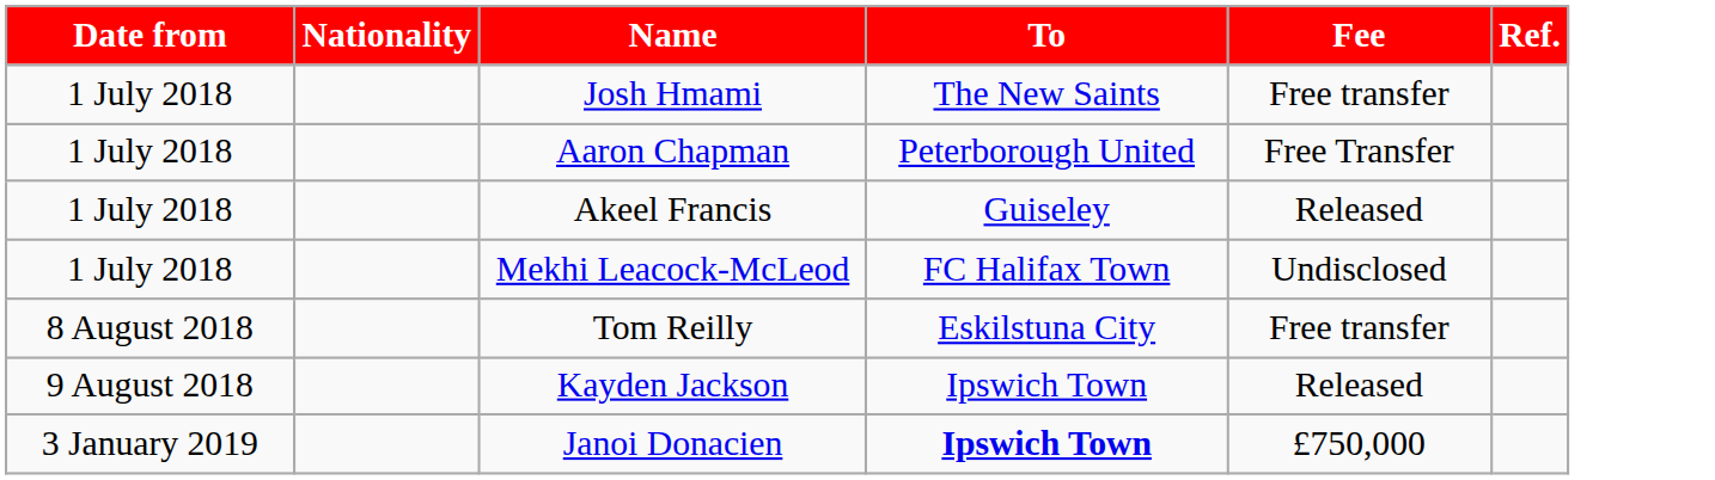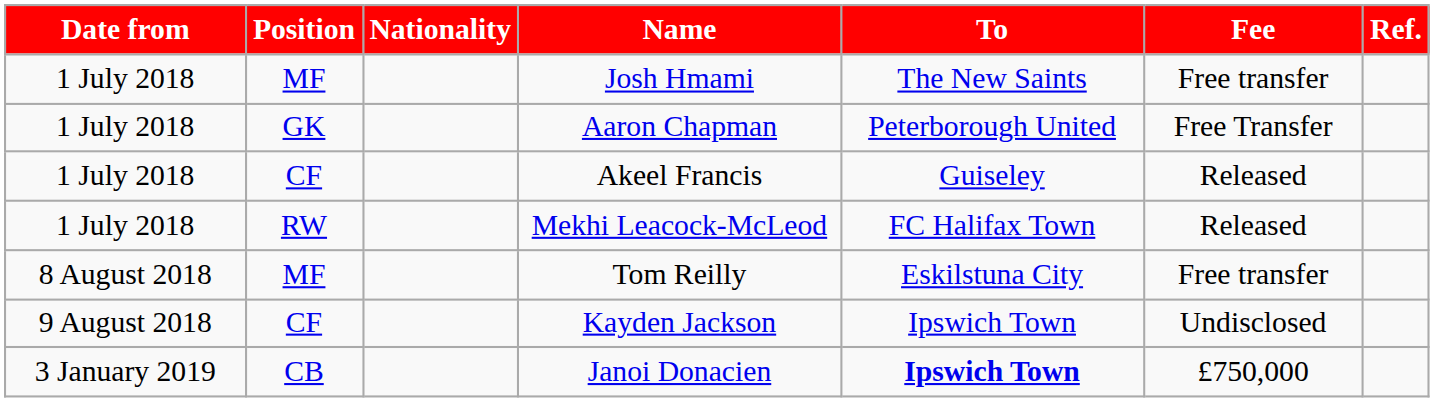+ column: Position | MF | GK | CF | RW | MF | CF | CB
Mekhi Leacock-McLeod | Fee: Undisclosed -> Released
Kayden Jackson | Fee: Released -> Undisclosed
